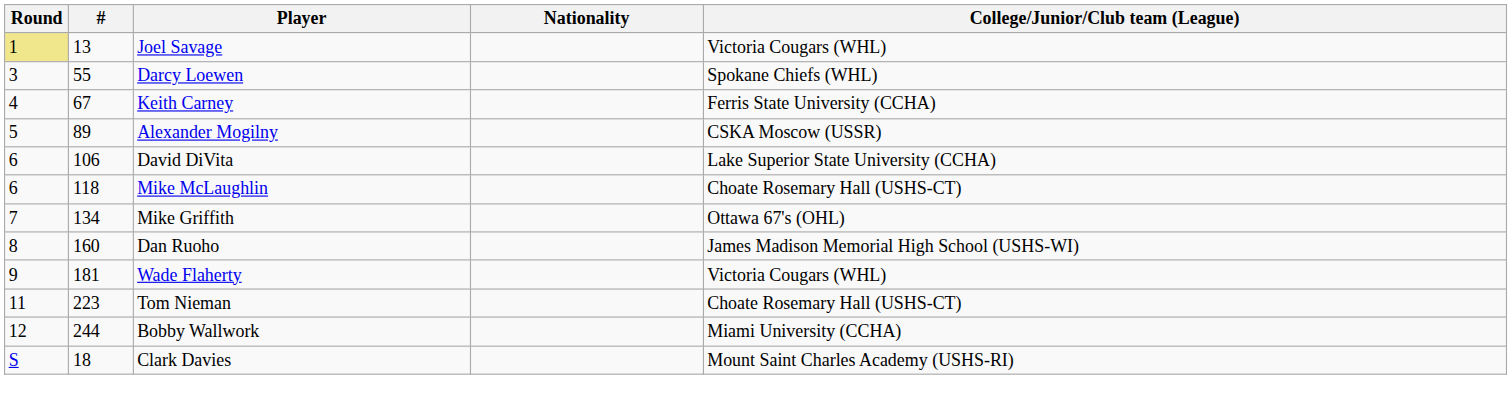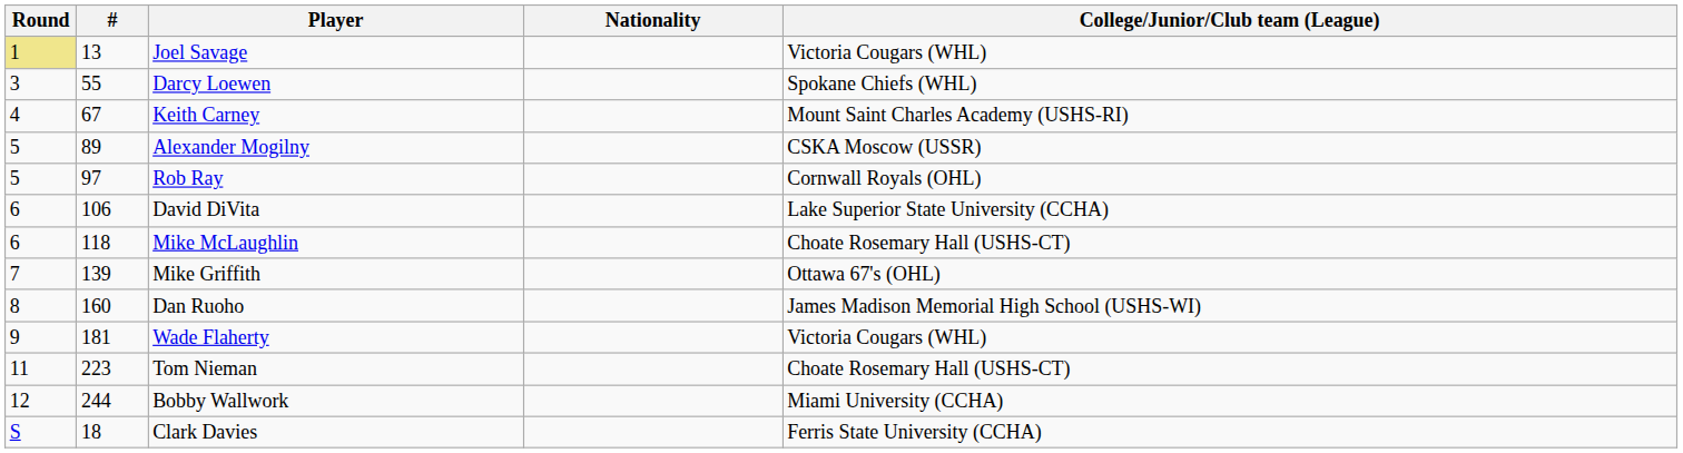Keith Carney | College/Junior/Club team (League): Ferris State University (CCHA) -> Mount Saint Charles Academy (USHS-RI)
+ row: 5 | 97 | Rob Ray | Cornwall Royals (OHL)
Mike Griffith | #: 134 -> 139
Clark Davies | College/Junior/Club team (League): Mount Saint Charles Academy (USHS-RI) -> Ferris State University (CCHA)
